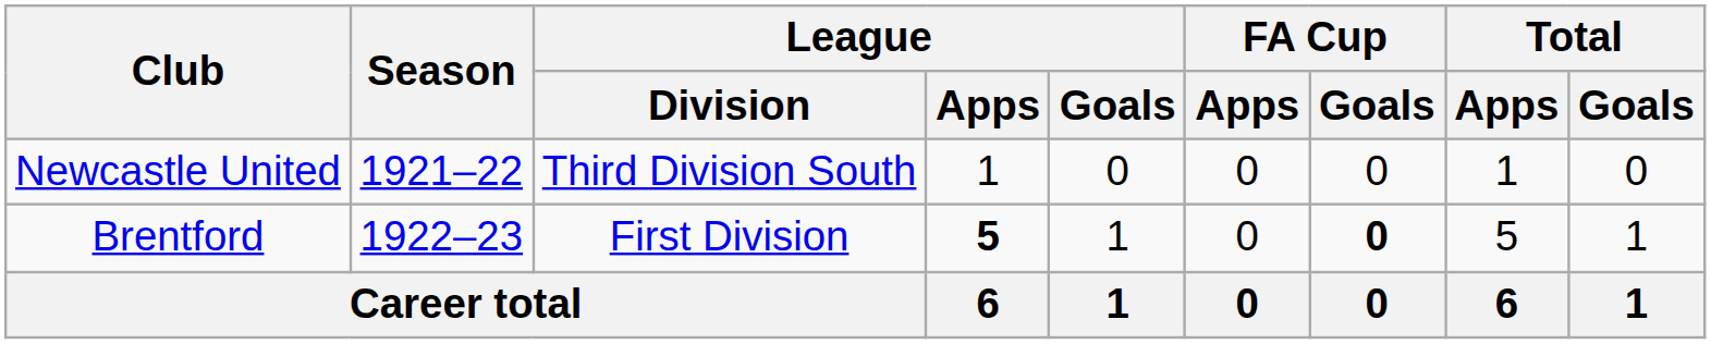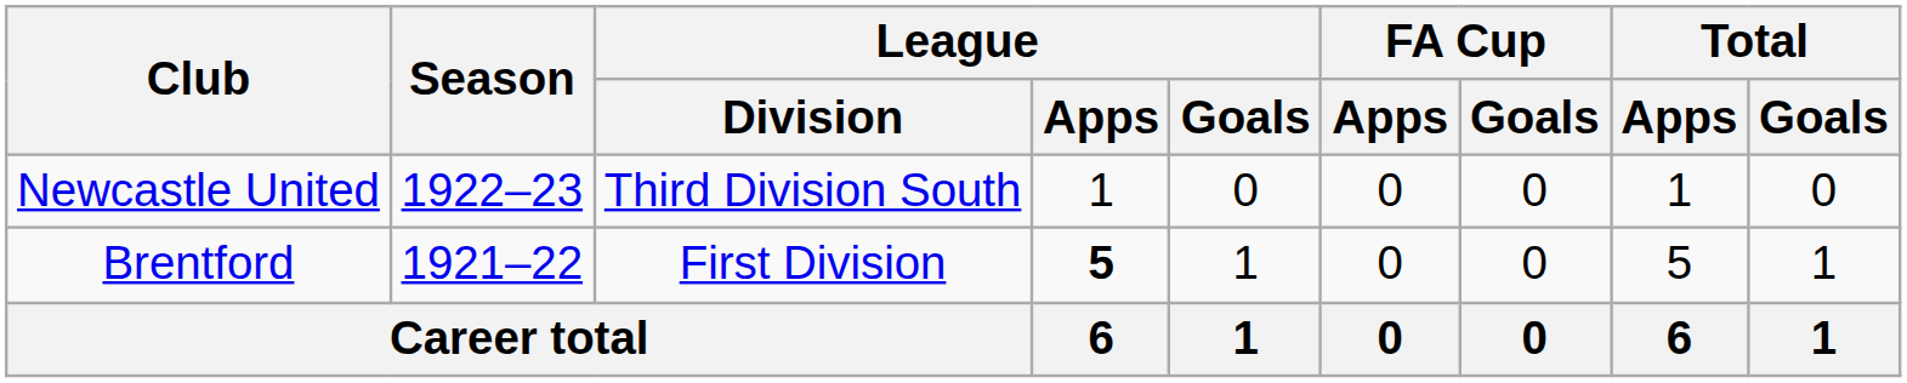Newcastle United | Season: 1921–22 -> 1922–23
Brentford | Season: 1922–23 -> 1921–22
Brentford | FA Cup / Goals: bold -> normal
